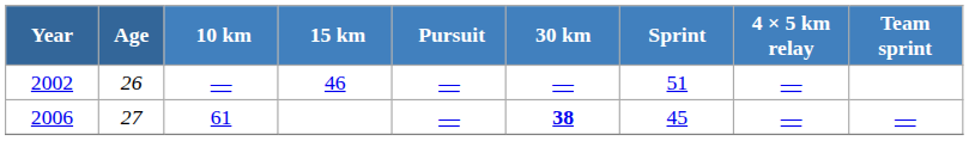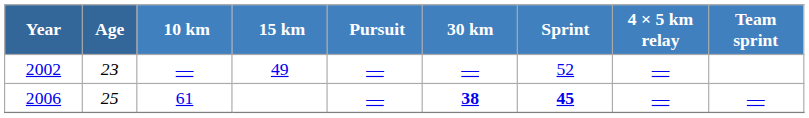2002 | Age: 26 -> 23
2002 | 15 km: 46 -> 49
2002 | Sprint: 51 -> 52
2006 | Age: 27 -> 25
2006 | Sprint: normal -> bold
